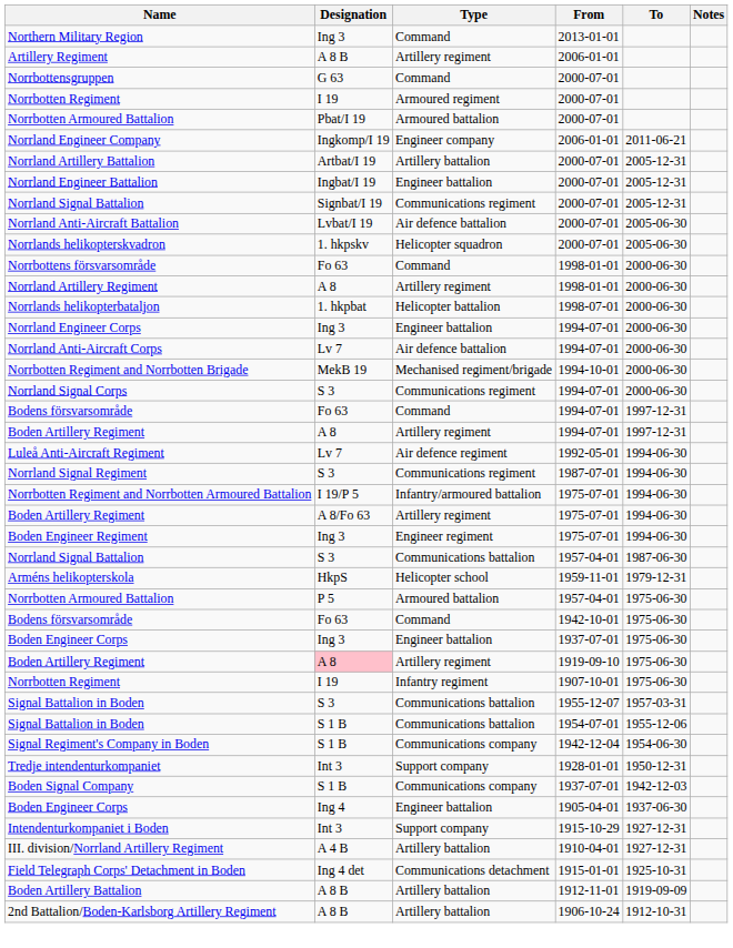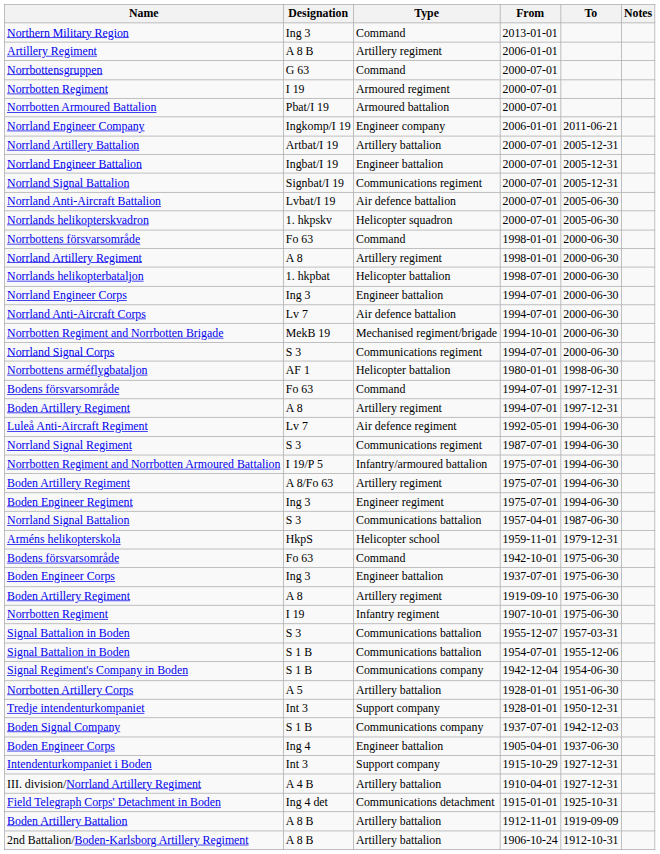+ row: Norrbottens arméflygbataljon | AF 1 | Helicopter battalion | 1980-01-01 | 1998-06-30
- row: Norrbotten Armoured Battalion | P 5 | Armoured battalion | 1957-04-01 | 1975-06-30
Boden Artillery Regiment / 1919-09-10 | Designation: pink background -> no background
+ row: Norrbotten Artillery Corps | A 5 | Artillery battalion | 1928-01-01 | 1951-06-30
